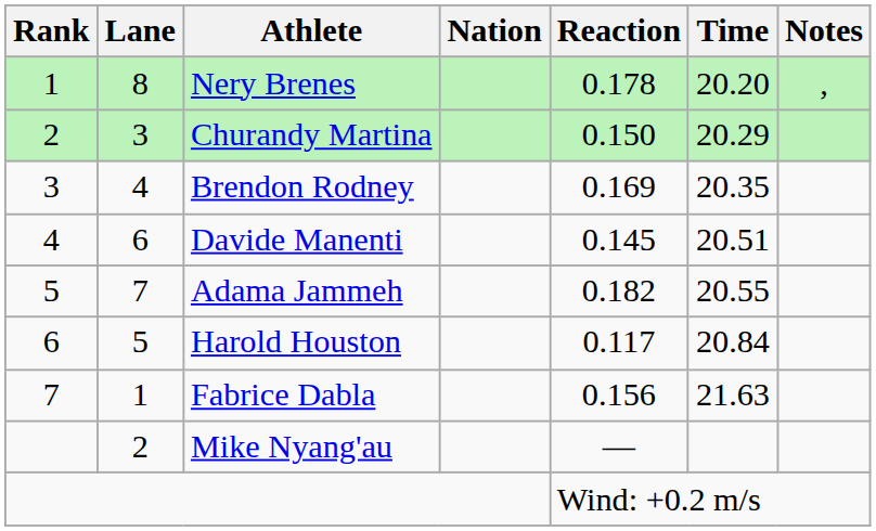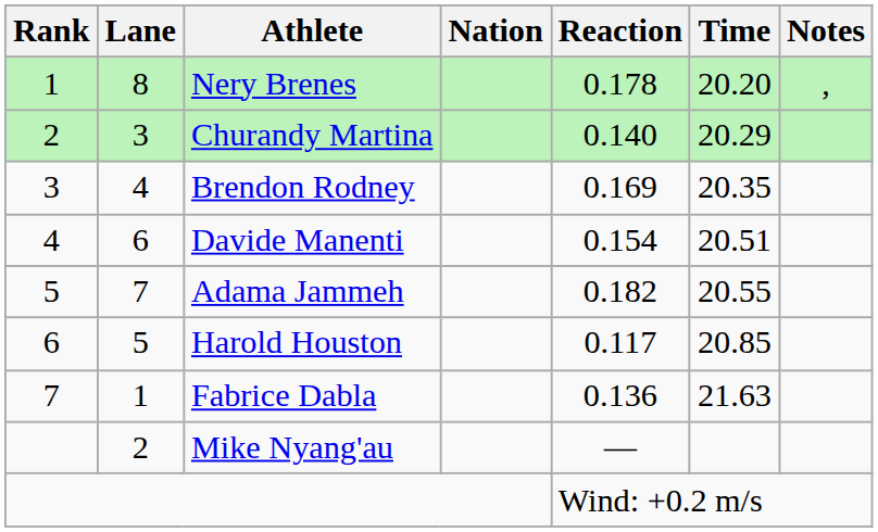Churandy Martina | Reaction: 0.150 -> 0.140
Davide Manenti | Reaction: 0.145 -> 0.154
Harold Houston | Time: 20.84 -> 20.85
Fabrice Dabla | Reaction: 0.156 -> 0.136
